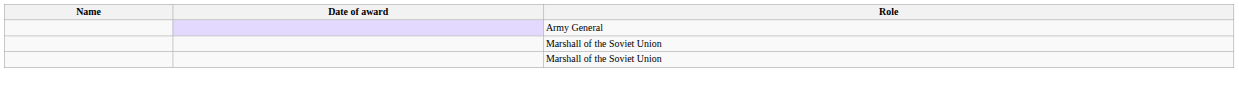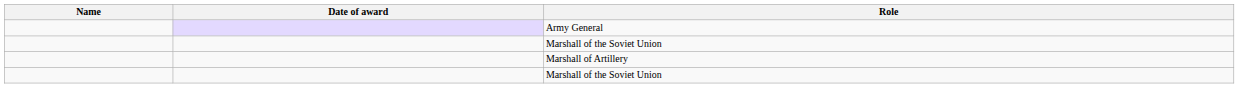+ row: Marshall of Artillery
